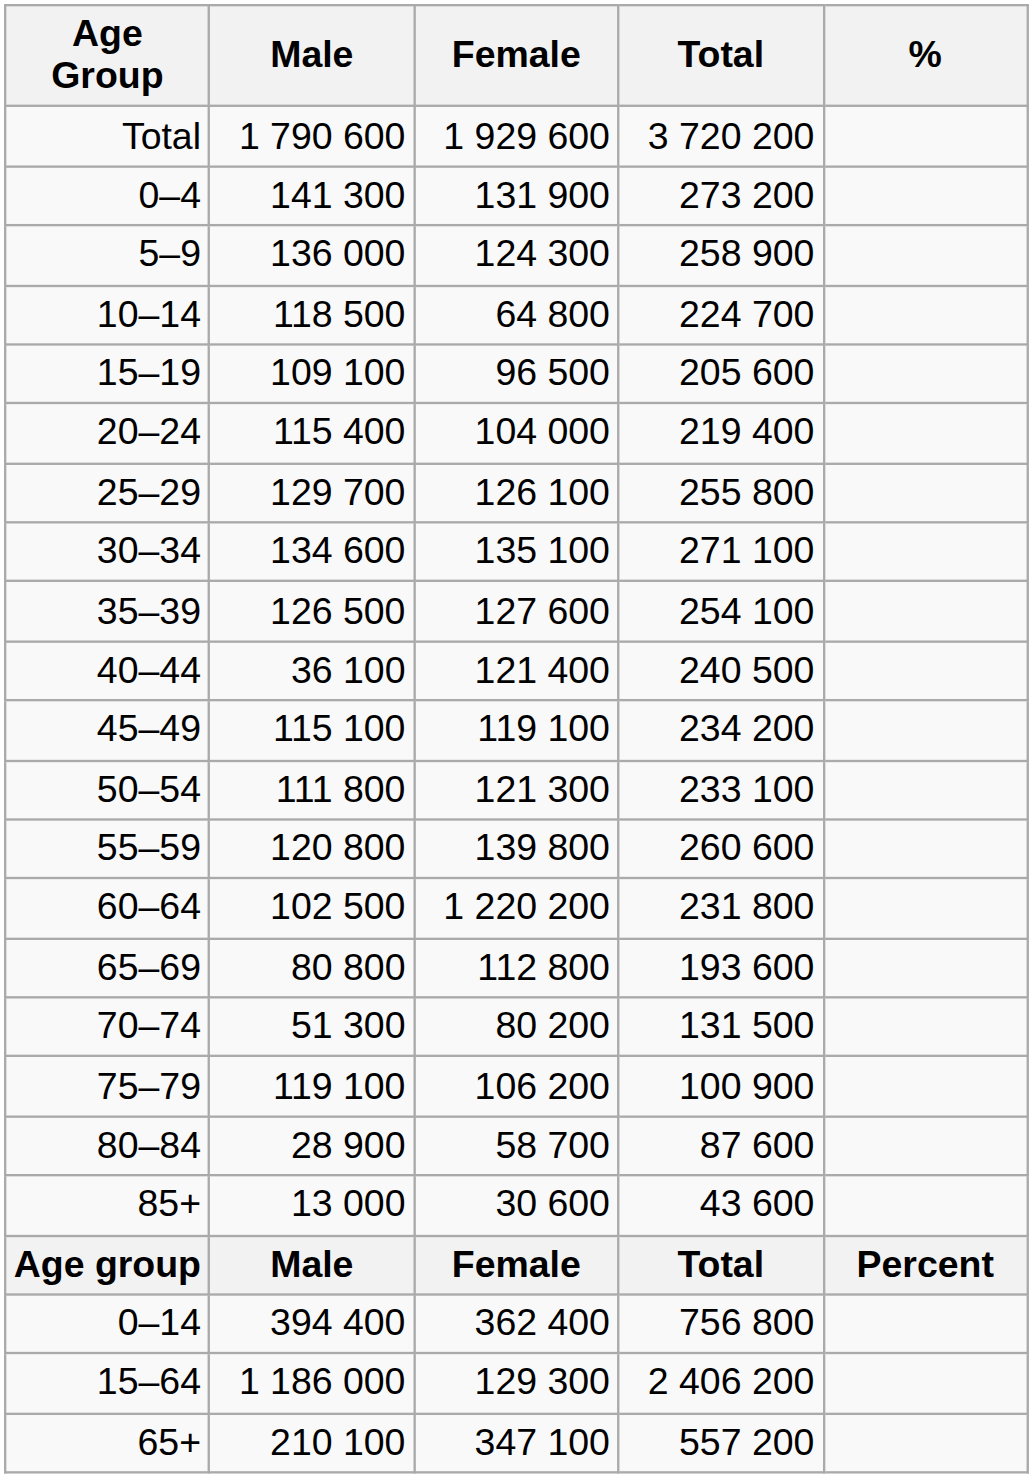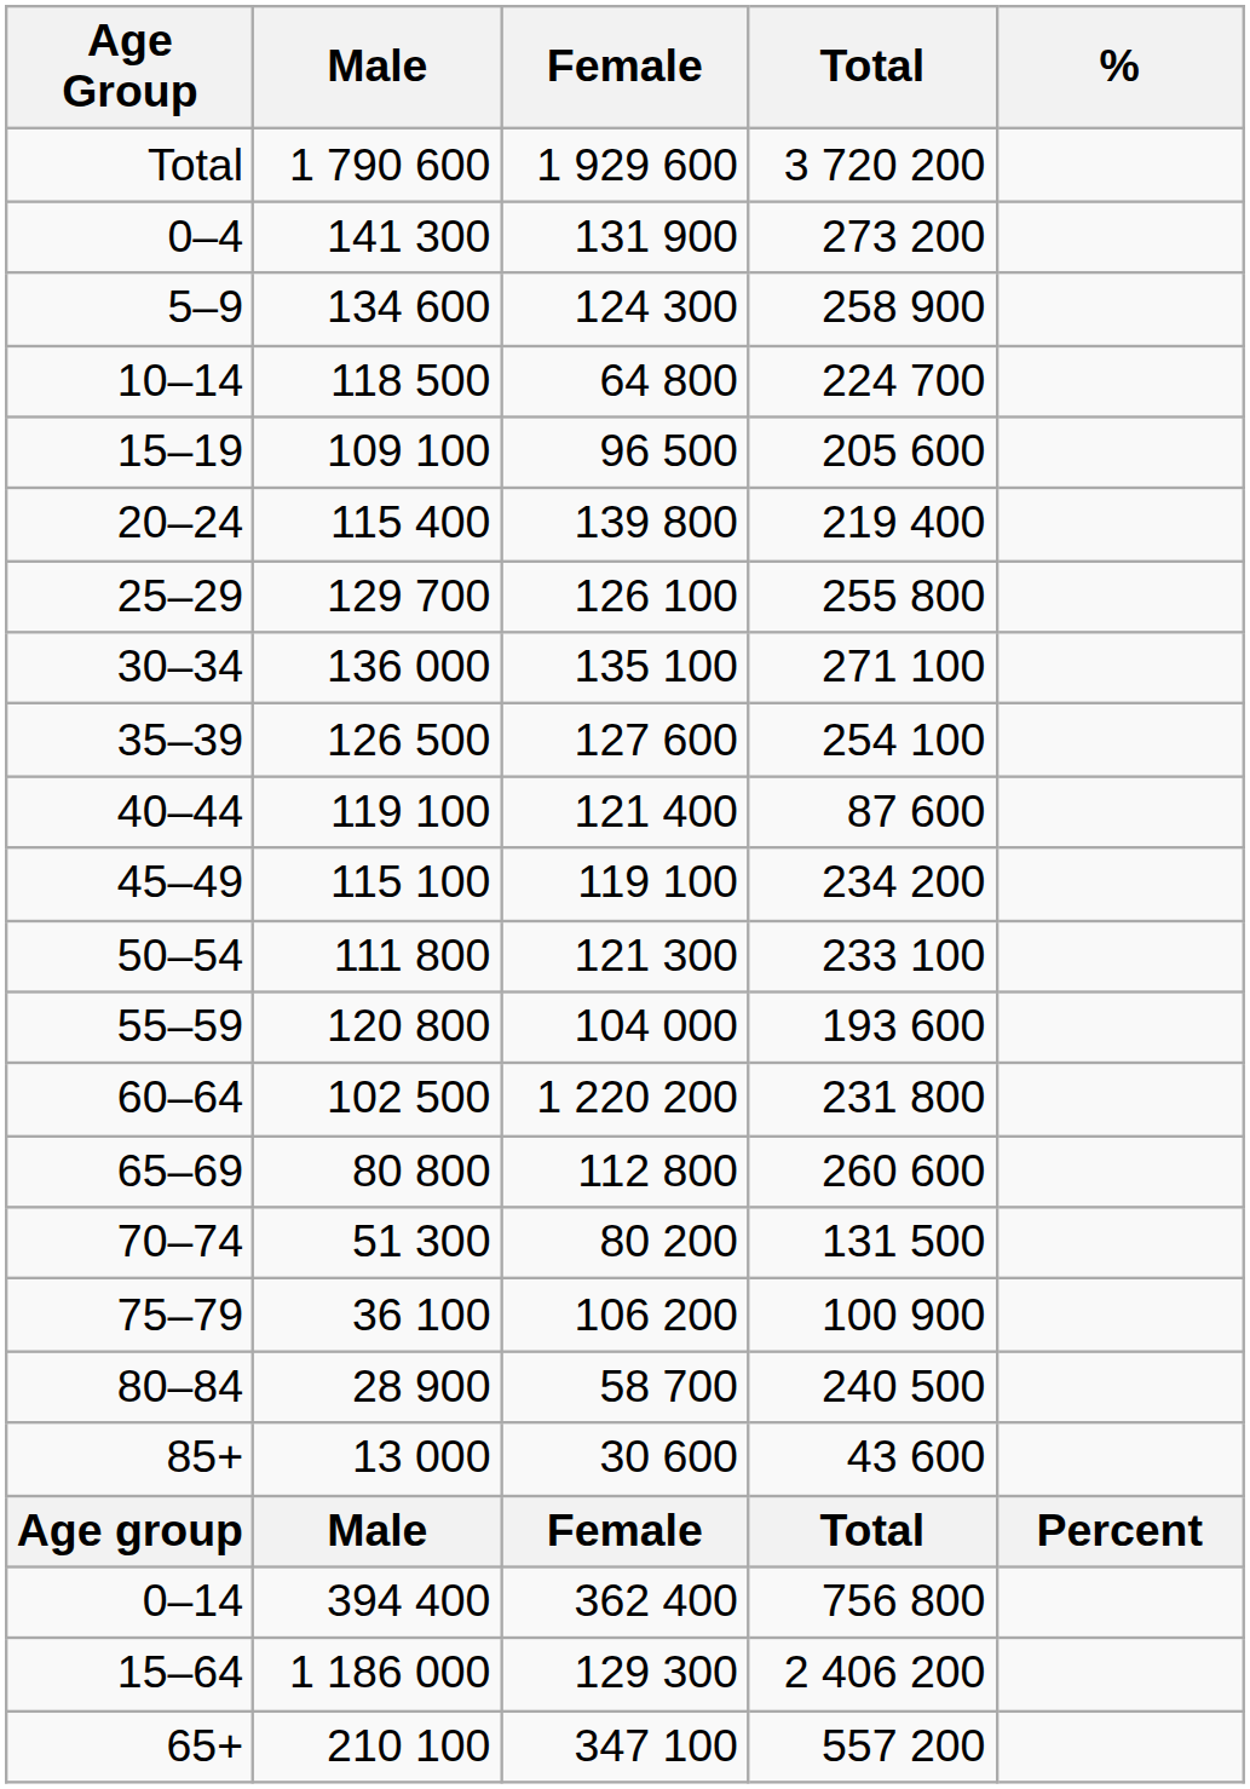5–9 | Male: 136 000 -> 134 600
20–24 | Female: 104 000 -> 139 800
30–34 | Male: 134 600 -> 136 000
40–44 | Male: 36 100 -> 119 100
40–44 | Total: 240 500 -> 87 600
55–59 | Female: 139 800 -> 104 000
55–59 | Total: 260 600 -> 193 600
65–69 | Total: 193 600 -> 260 600
75–79 | Male: 119 100 -> 36 100
80–84 | Total: 87 600 -> 240 500
